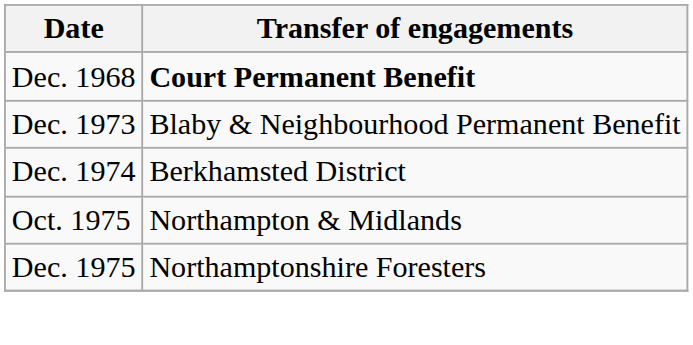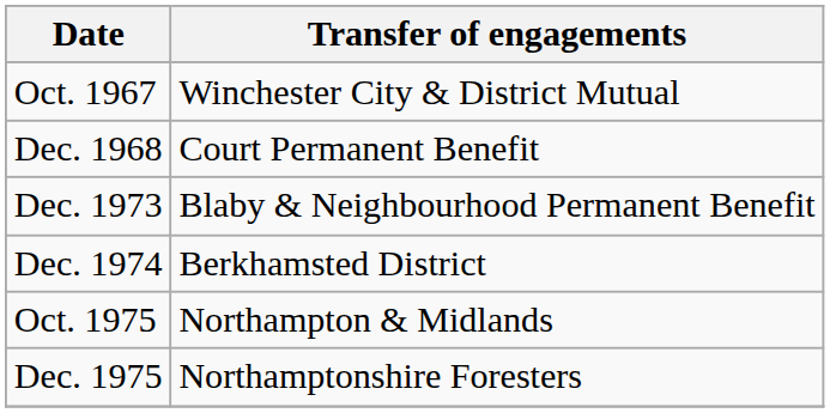+ row: Oct. 1967 | Winchester City & District Mutual
Dec. 1968 | Transfer of engagements: bold -> normal
